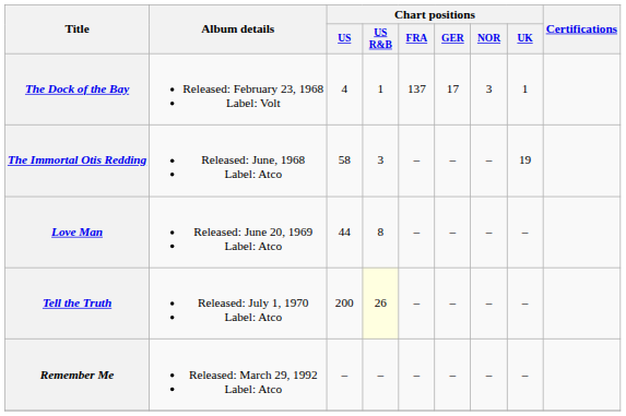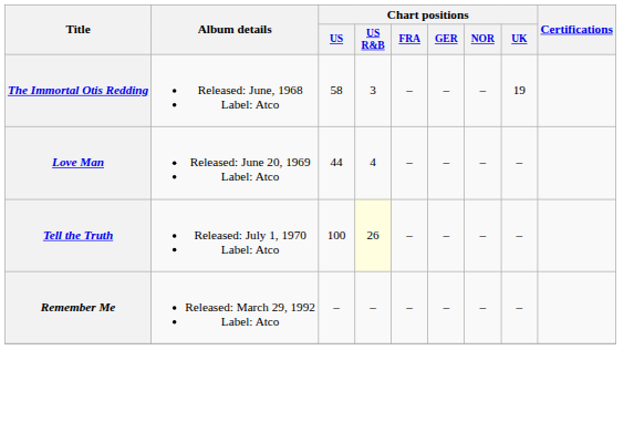- row: The Dock of the Bay | Released: February 23, 1968 Label: Volt | 4 | 1 | 137 | 17 | 3 | 1
Love Man | Chart positions / US R&B: 8 -> 4
Tell the Truth | Chart positions / US: 200 -> 100
